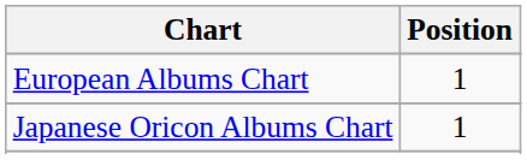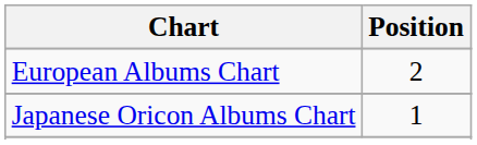European Albums Chart | Position: 1 -> 2
